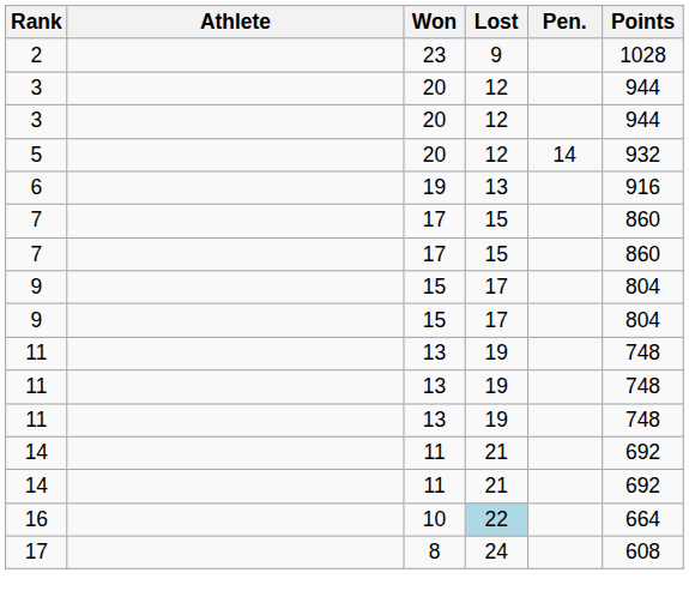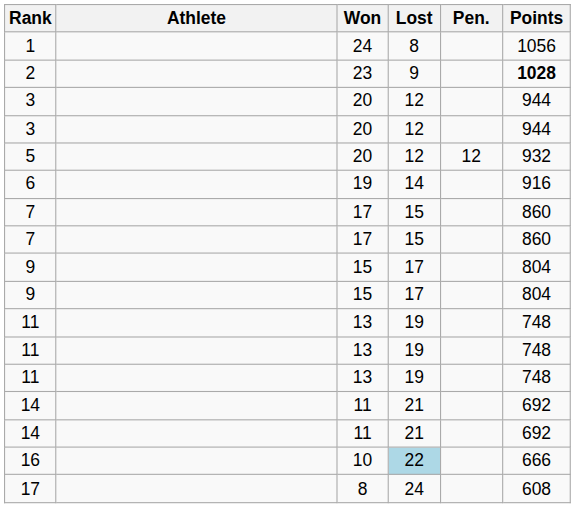+ row: 1 | 24 | 8 | 1056
2 | Points: normal -> bold
5 | Pen.: 14 -> 12
6 | Lost: 13 -> 14
16 | Points: 664 -> 666
